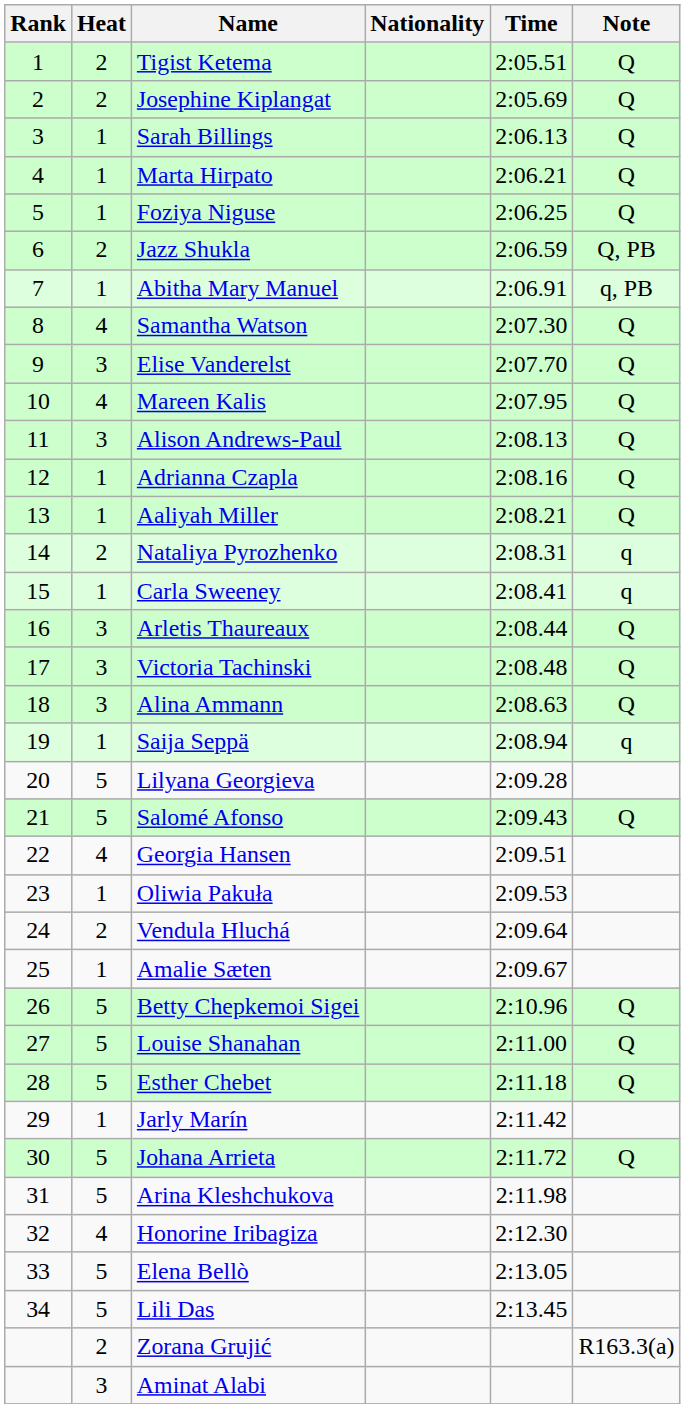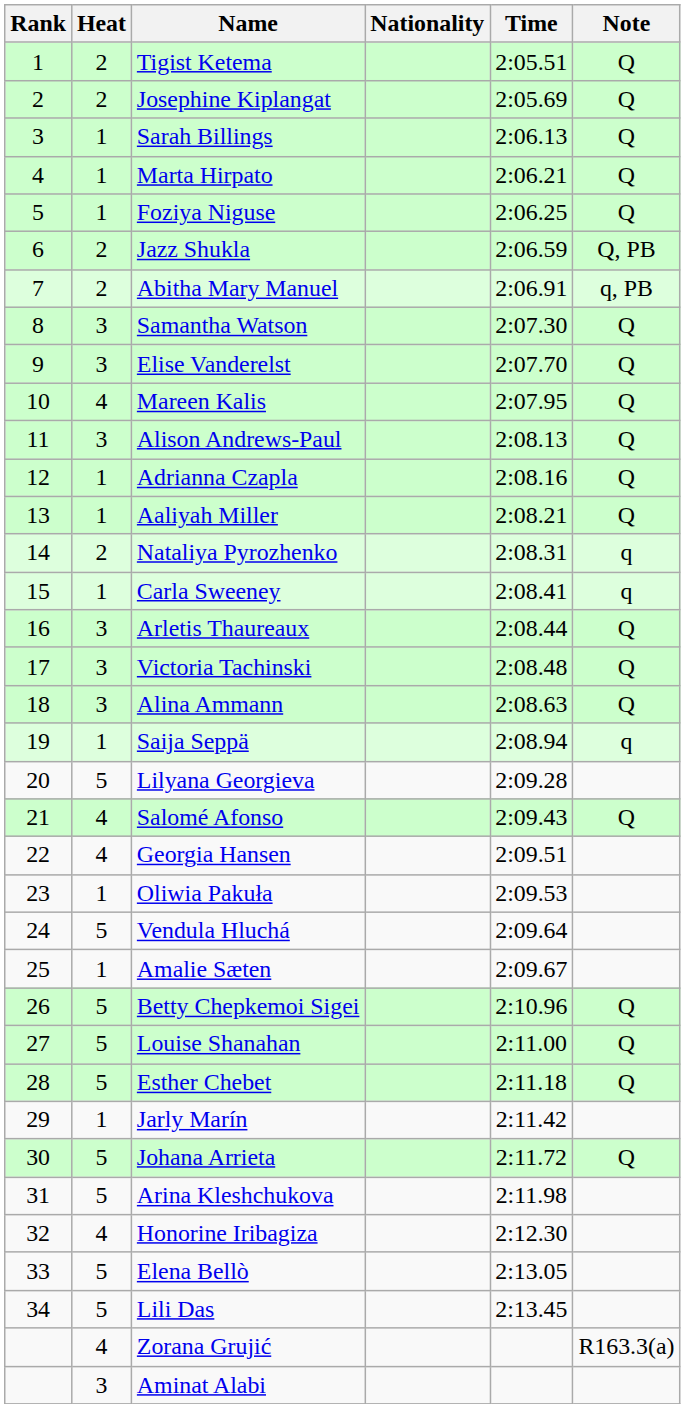Abitha Mary Manuel | Heat: 1 -> 2
Samantha Watson | Heat: 4 -> 3
Salomé Afonso | Heat: 5 -> 4
Vendula Hluchá | Heat: 2 -> 5
Zorana Grujić | Heat: 2 -> 4
